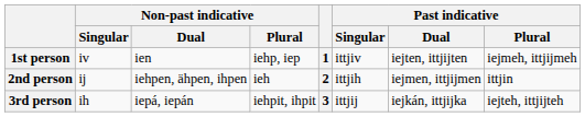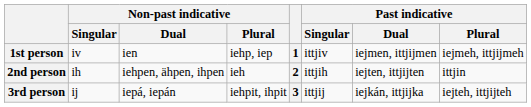1st person | Past indicative / Dual: iejten, ittjijten -> iejmen, ittjijmen
2nd person | Non-past indicative / Singular: ij -> ih
2nd person | Past indicative / Dual: iejmen, ittjijmen -> iejten, ittjijten
3rd person | Non-past indicative / Singular: ih -> ij
